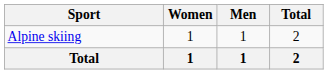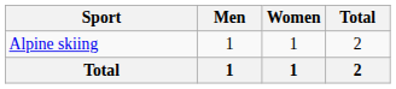columns swapped: Men <-> Women
